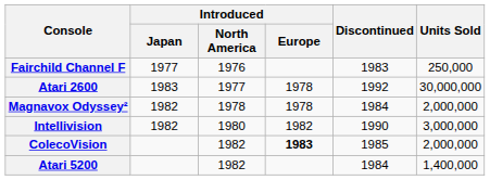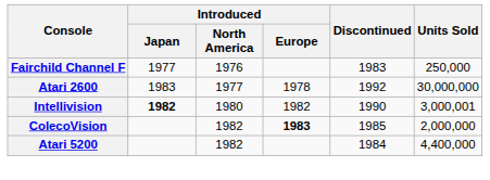- row: Magnavox Odyssey² | 1982 | 1978 | 1978 | 1984 | 2,000,000
Intellivision | Introduced / Japan: normal -> bold
Intellivision | Units Sold: 3,000,000 -> 3,000,001
Atari 5200 | Units Sold: 1,400,000 -> 4,400,000
